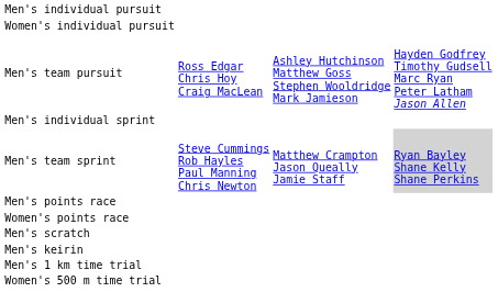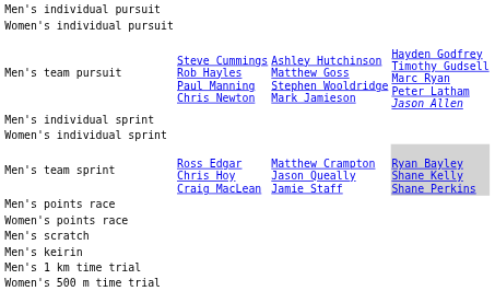Men's team pursuit | column 2: Ross Edgar Chris Hoy Craig MacLean -> Steve Cummings Rob Hayles Paul Manning Chris Newton
+ row: Women's individual sprint
Men's team sprint | column 2: Steve Cummings Rob Hayles Paul Manning Chris Newton -> Ross Edgar Chris Hoy Craig MacLean
